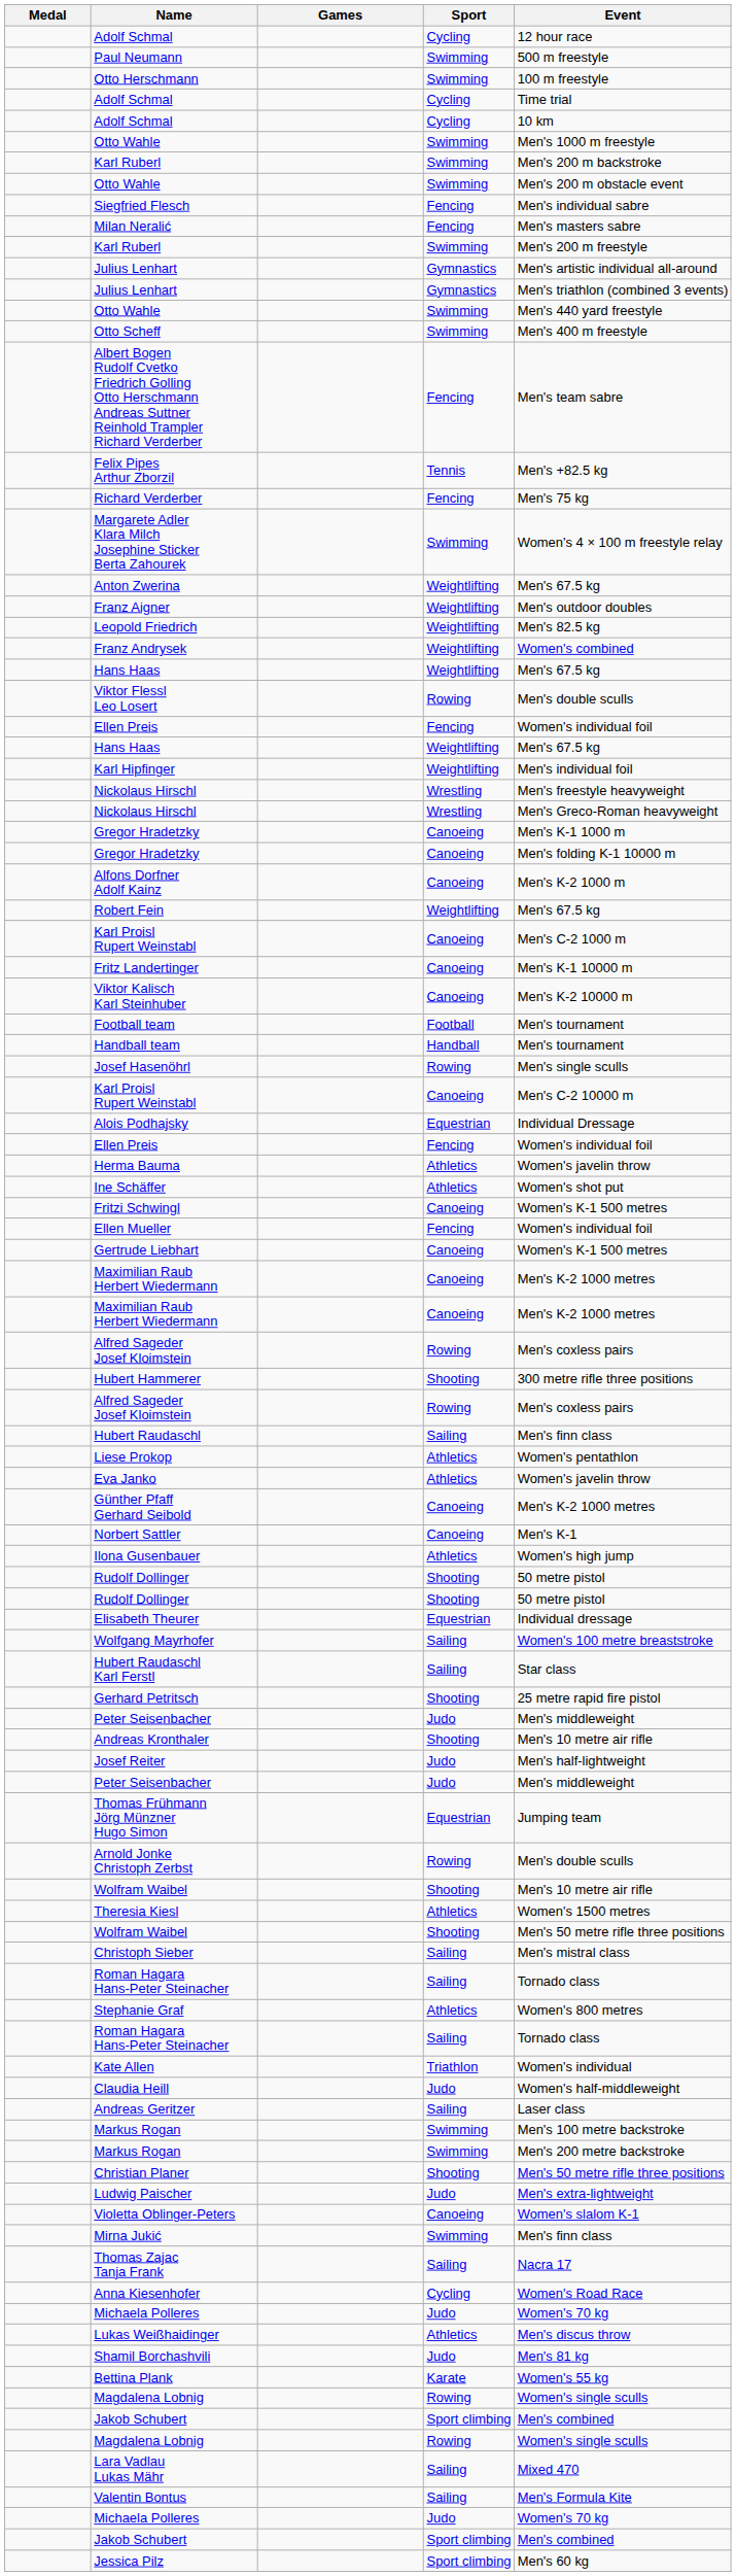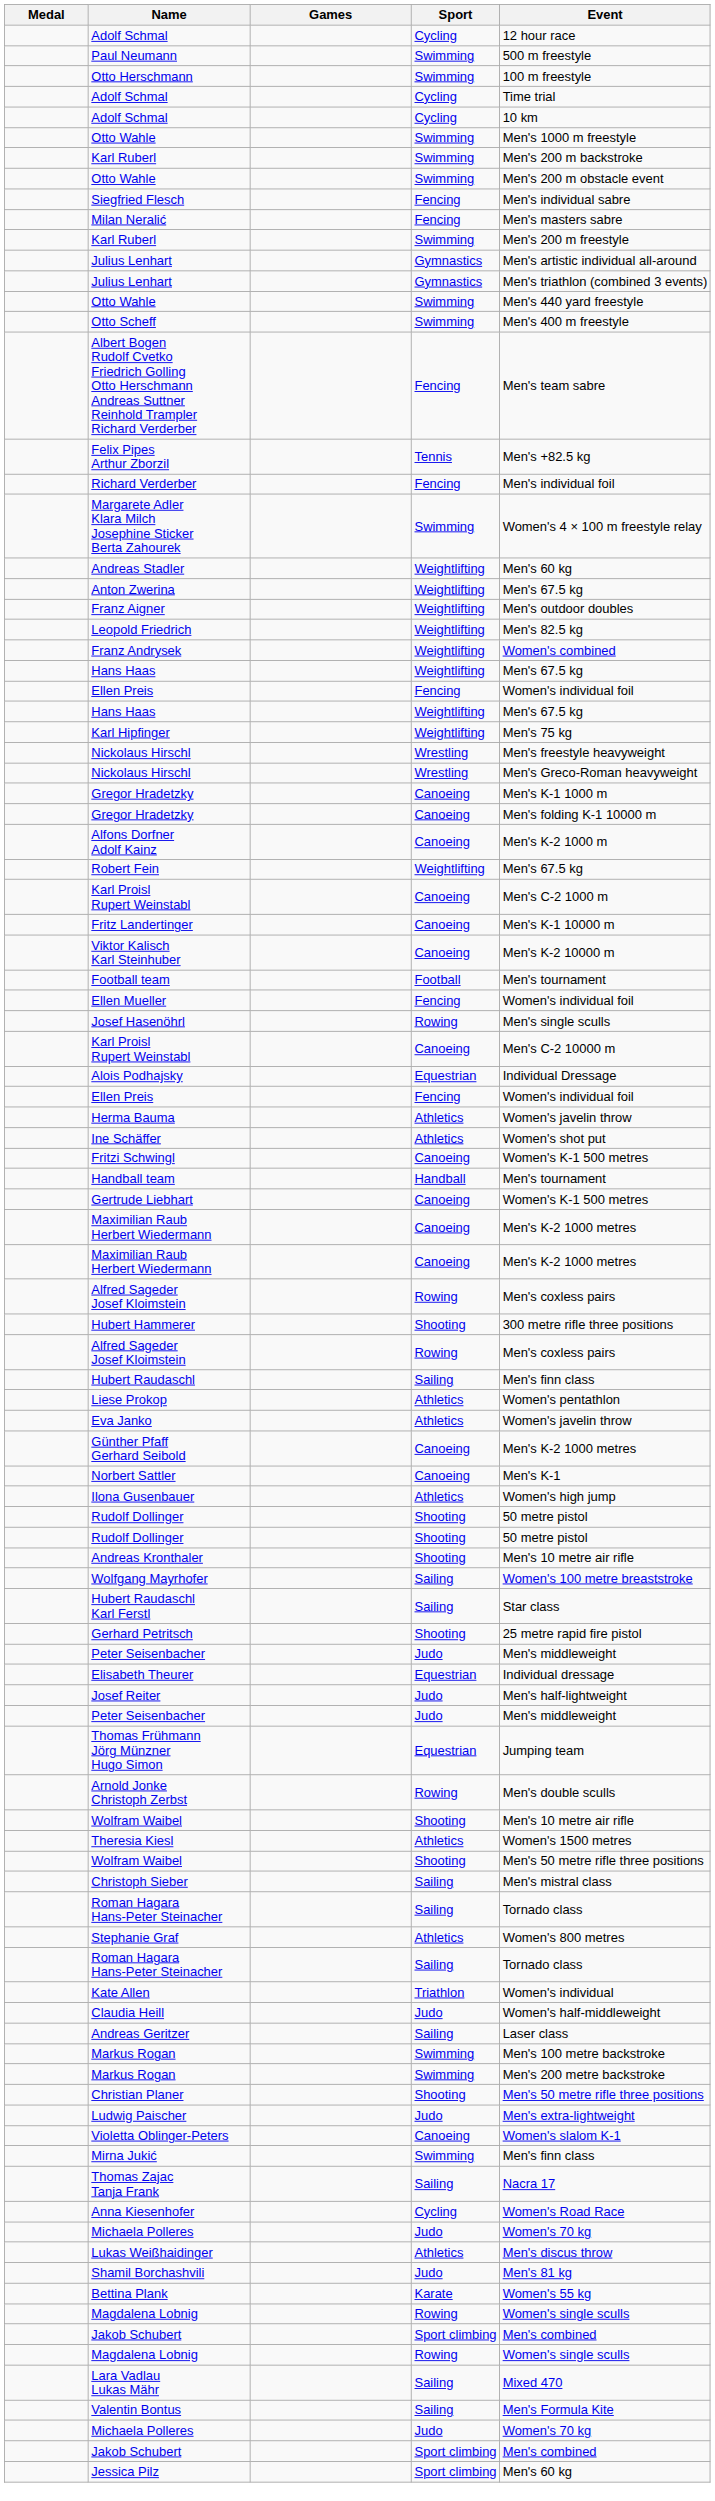Richard Verderber | Event: Men's 75 kg -> Men's individual foil
+ row: Andreas Stadler | Weightlifting | Men's 60 kg
- row: Viktor Flessl Leo Losert | Rowing | Men's double sculls
Karl Hipfinger | Event: Men's individual foil -> Men's 75 kg
rows swapped: Handball team <-> Ellen Mueller
rows swapped: Elisabeth Theurer <-> Andreas Kronthaler
